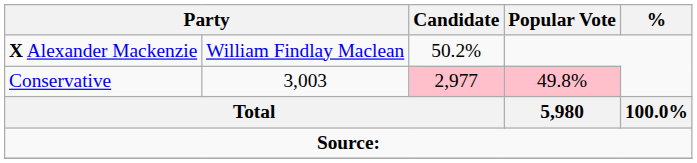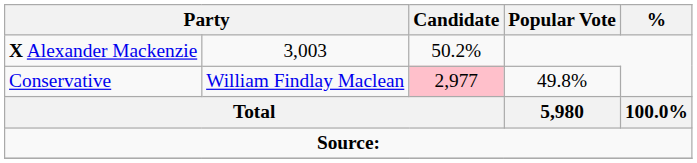X Alexander Mackenzie | column 2: William Findlay Maclean -> 3,003
Conservative | column 2: 3,003 -> William Findlay Maclean
Conservative | Popular Vote: pink background -> no background
